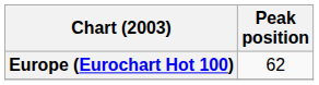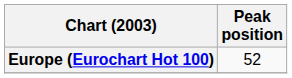Europe (Eurochart Hot 100) | Peak position: 62 -> 52
